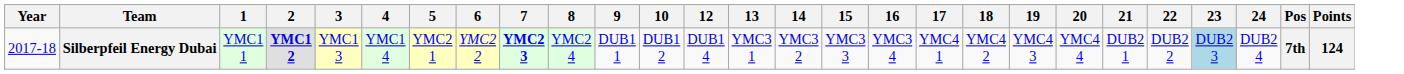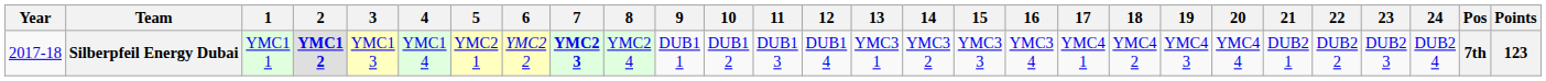+ column: 11 | DUB1 3
Silberpfeil Energy Dubai | 23: lightblue background -> no background
Silberpfeil Energy Dubai | Points: 124 -> 123
